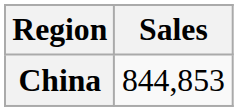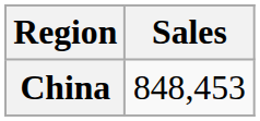China | Sales: 844,853 -> 848,453
